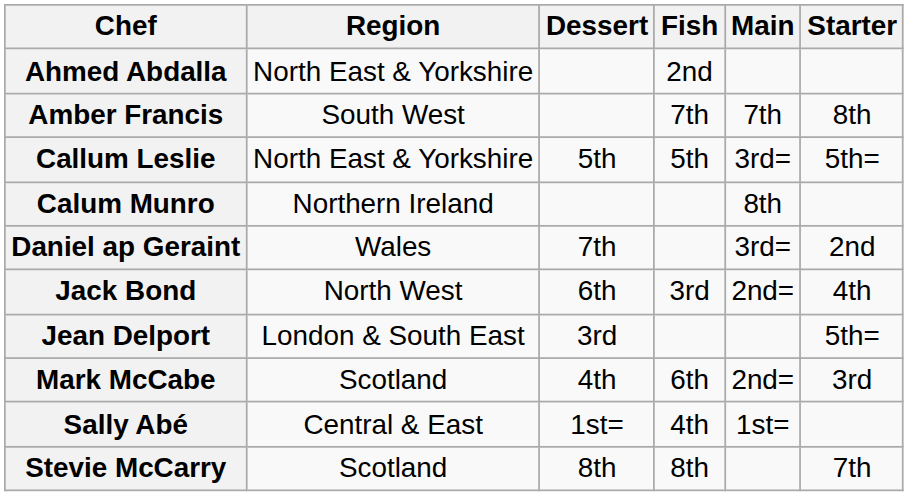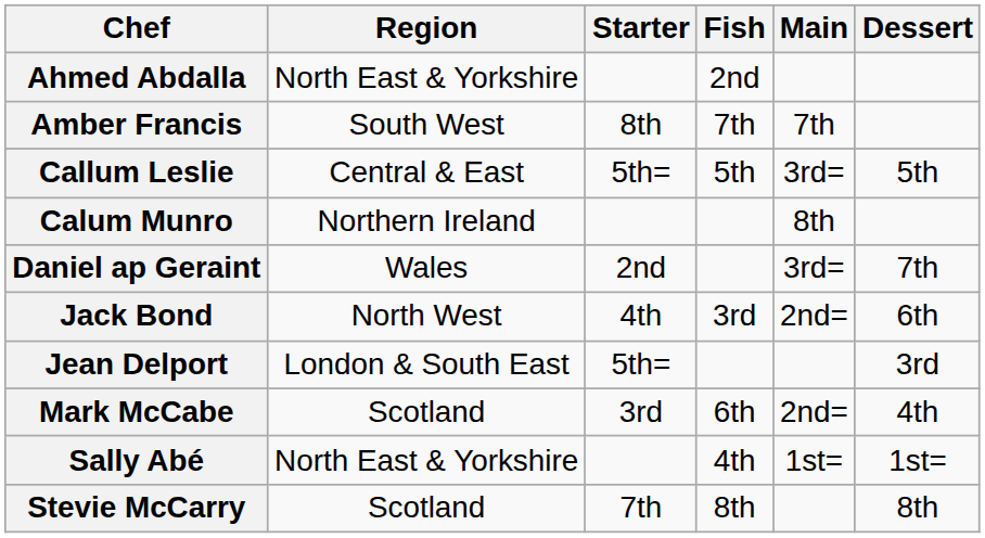columns swapped: Starter <-> Dessert
Callum Leslie | Region: North East & Yorkshire -> Central & East
Sally Abé | Region: Central & East -> North East & Yorkshire
